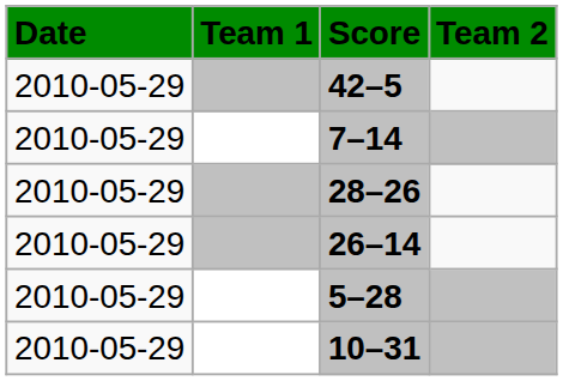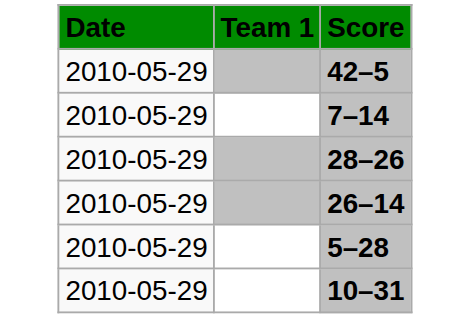- column: Team 2
